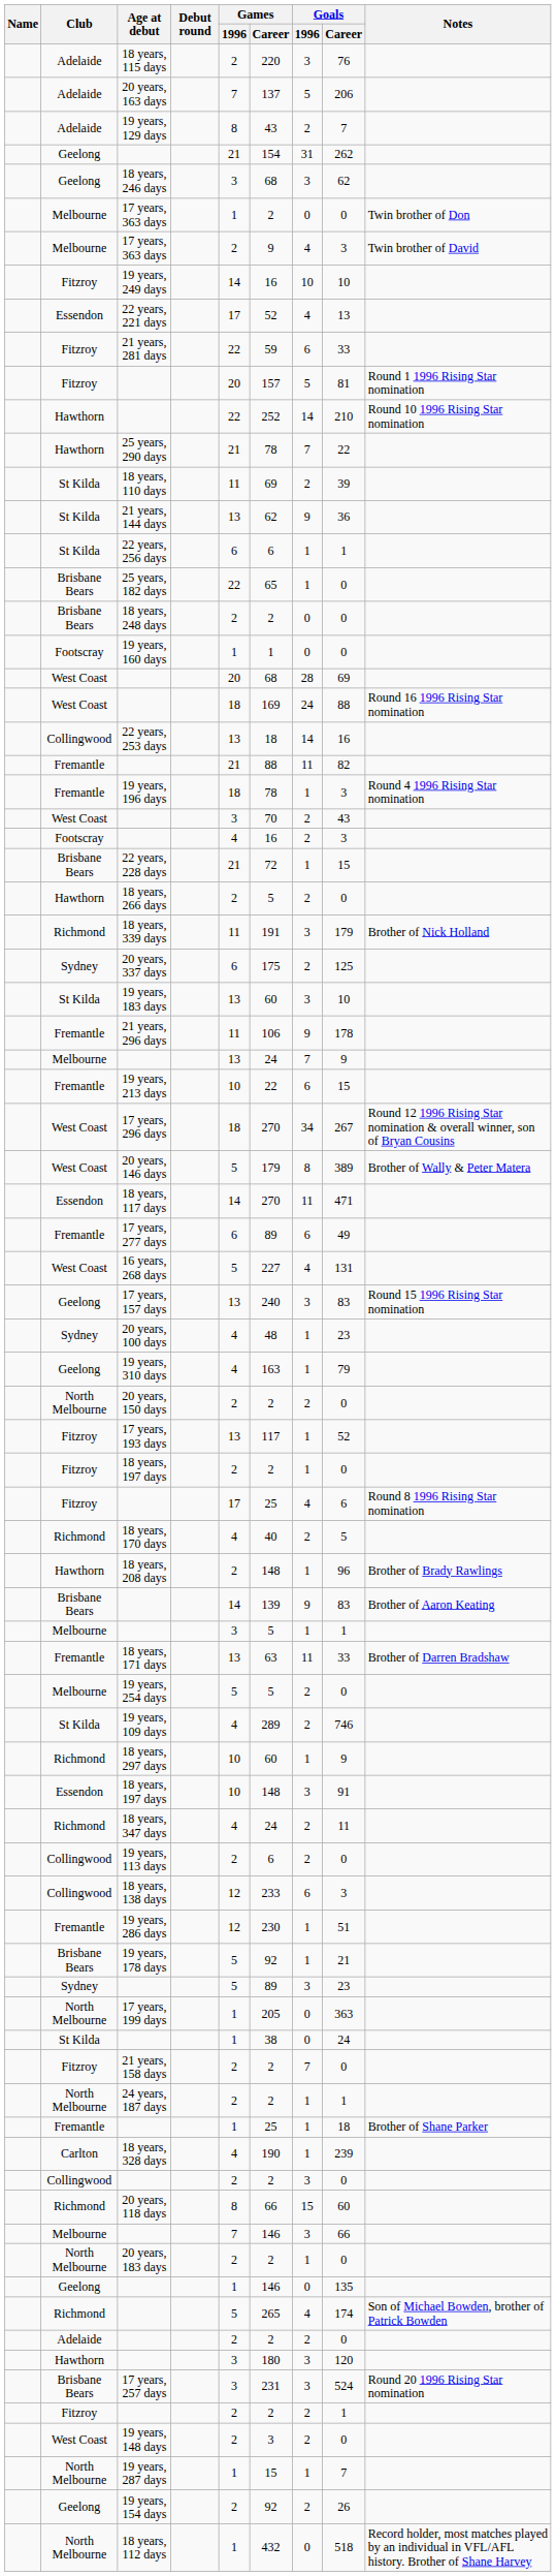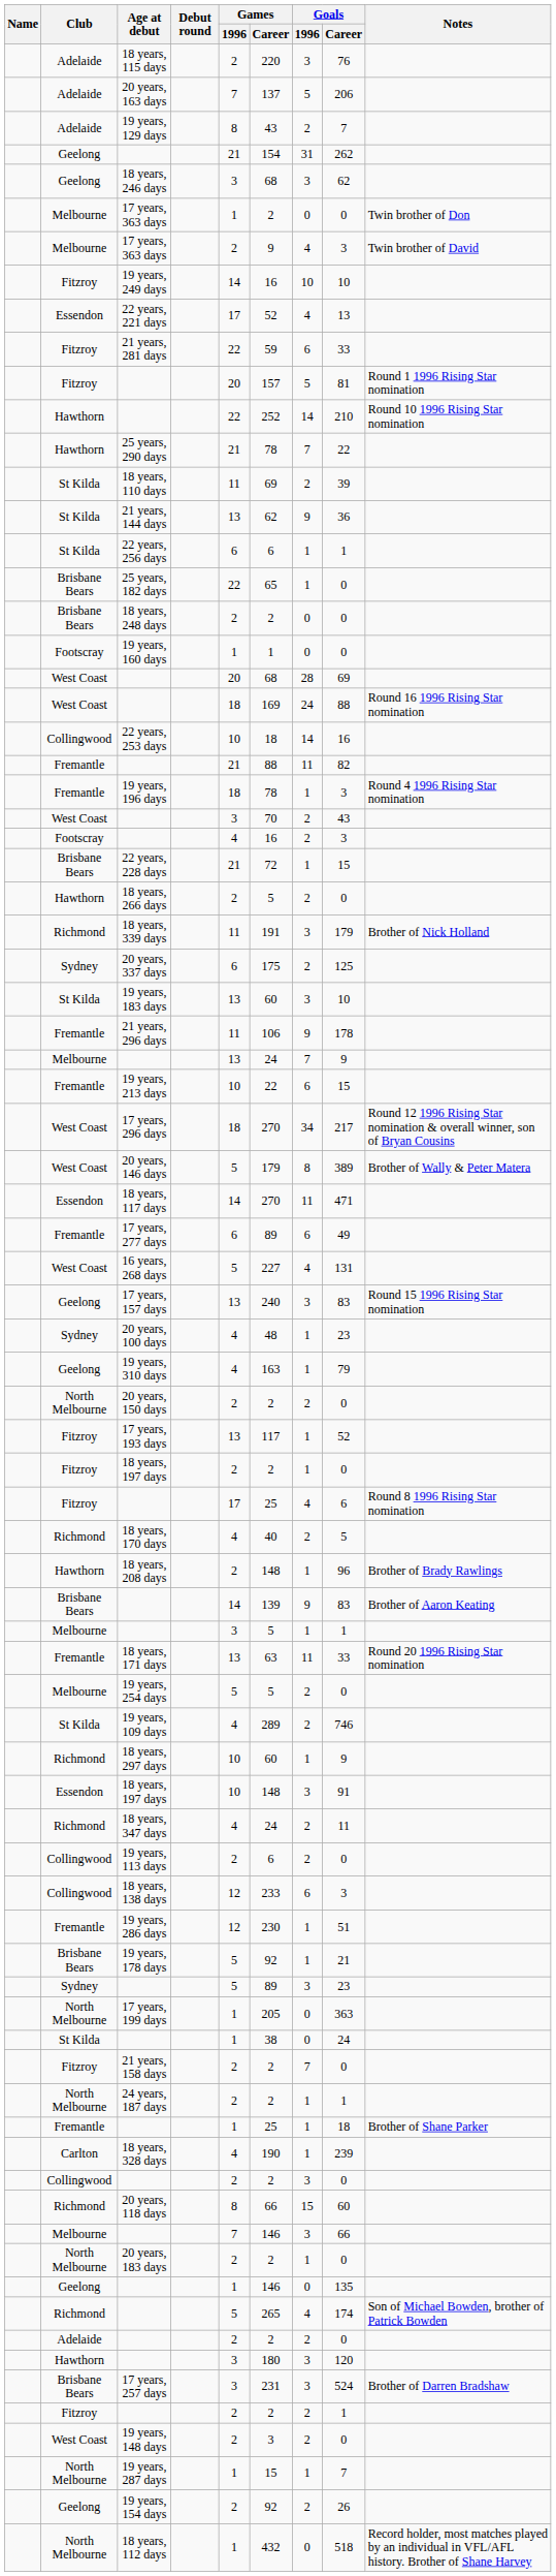22 years, 253 days | Games / 1996: 13 -> 10
17 years, 296 days | Goals / Career: 267 -> 217
18 years, 171 days | Notes: Brother of Darren Bradshaw -> Round 20 1996 Rising Star nomination
17 years, 257 days | Notes: Round 20 1996 Rising Star nomination -> Brother of Darren Bradshaw
